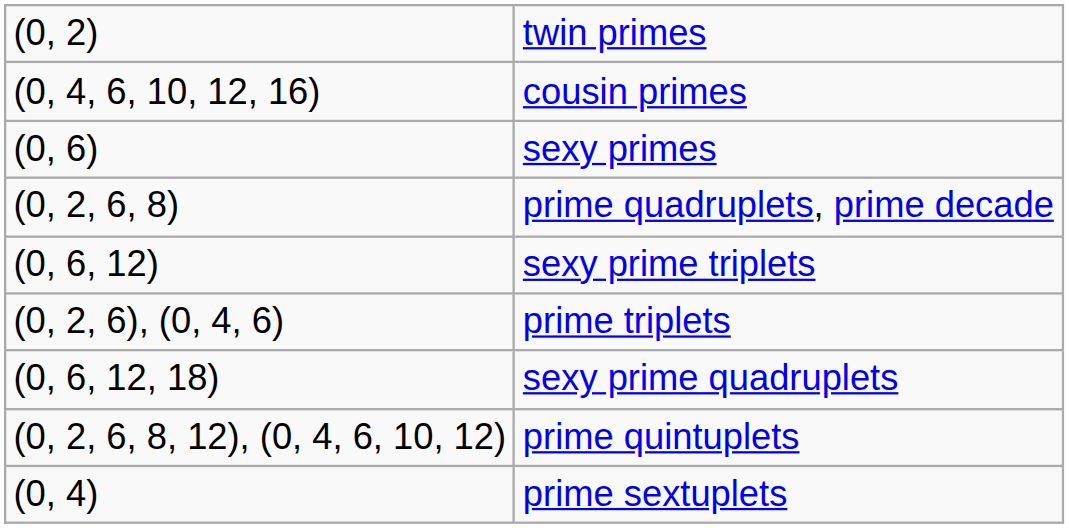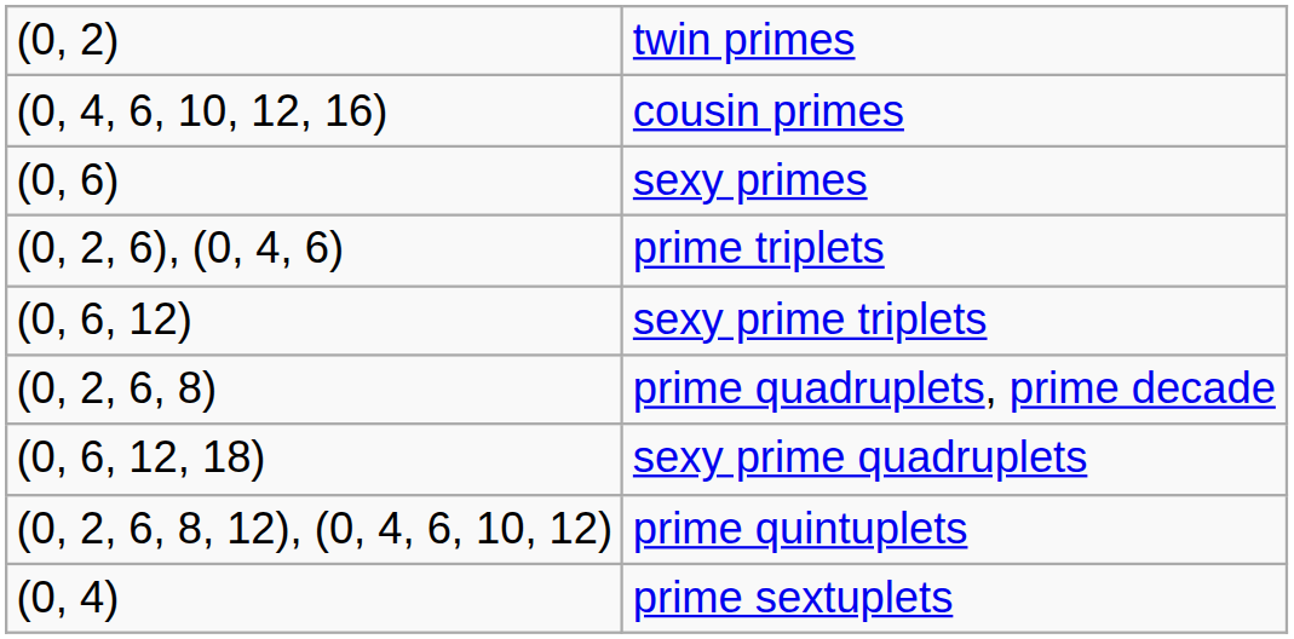rows swapped: prime triplets <-> prime quadruplets, prime decade
